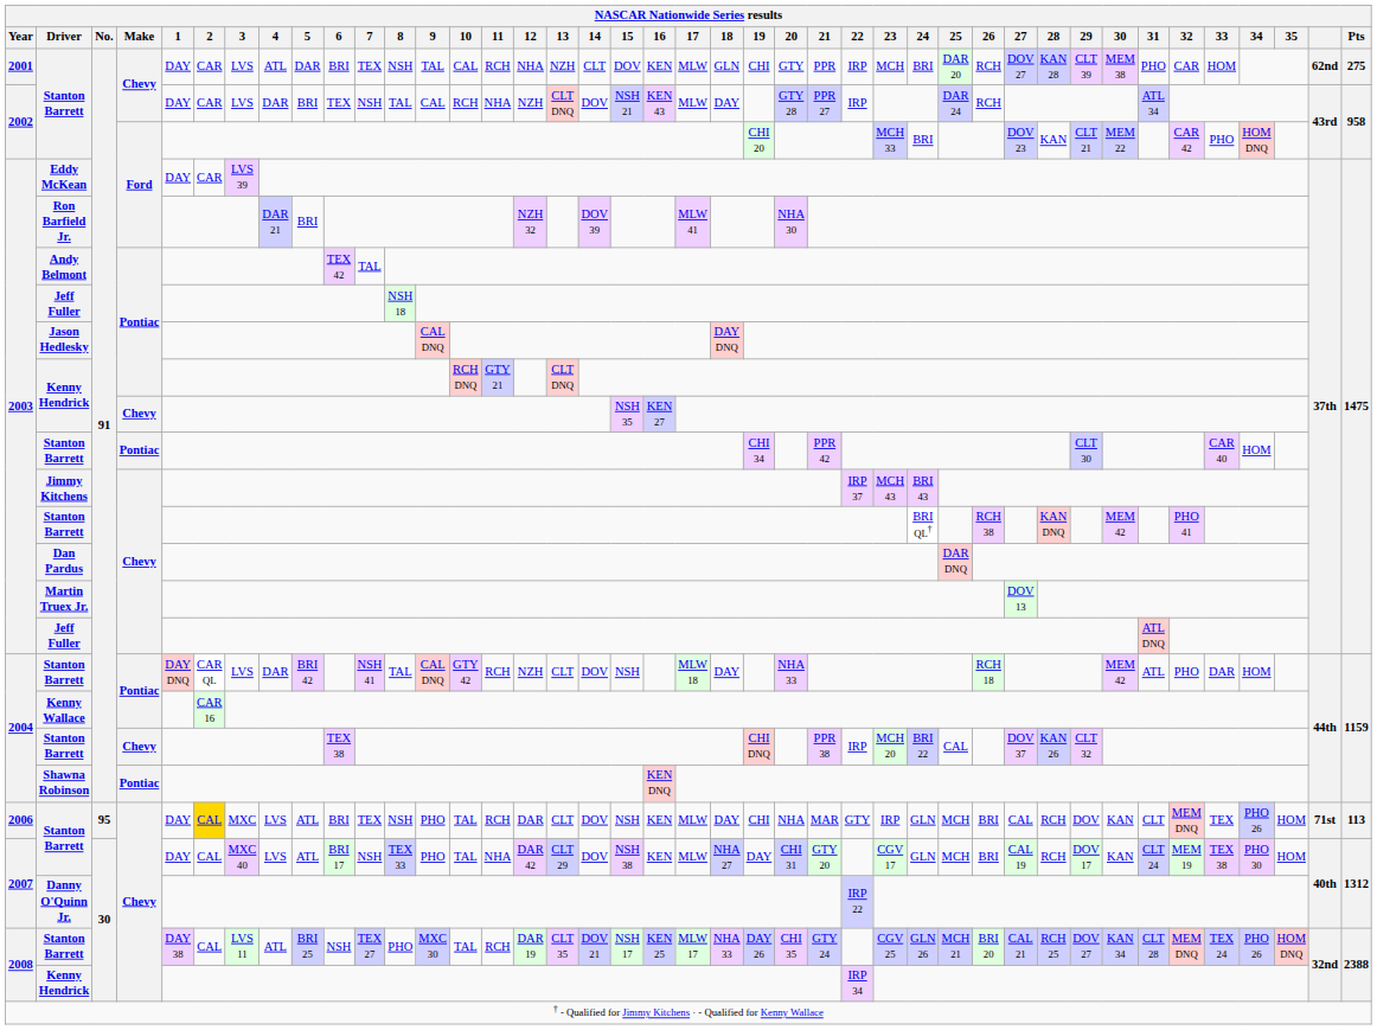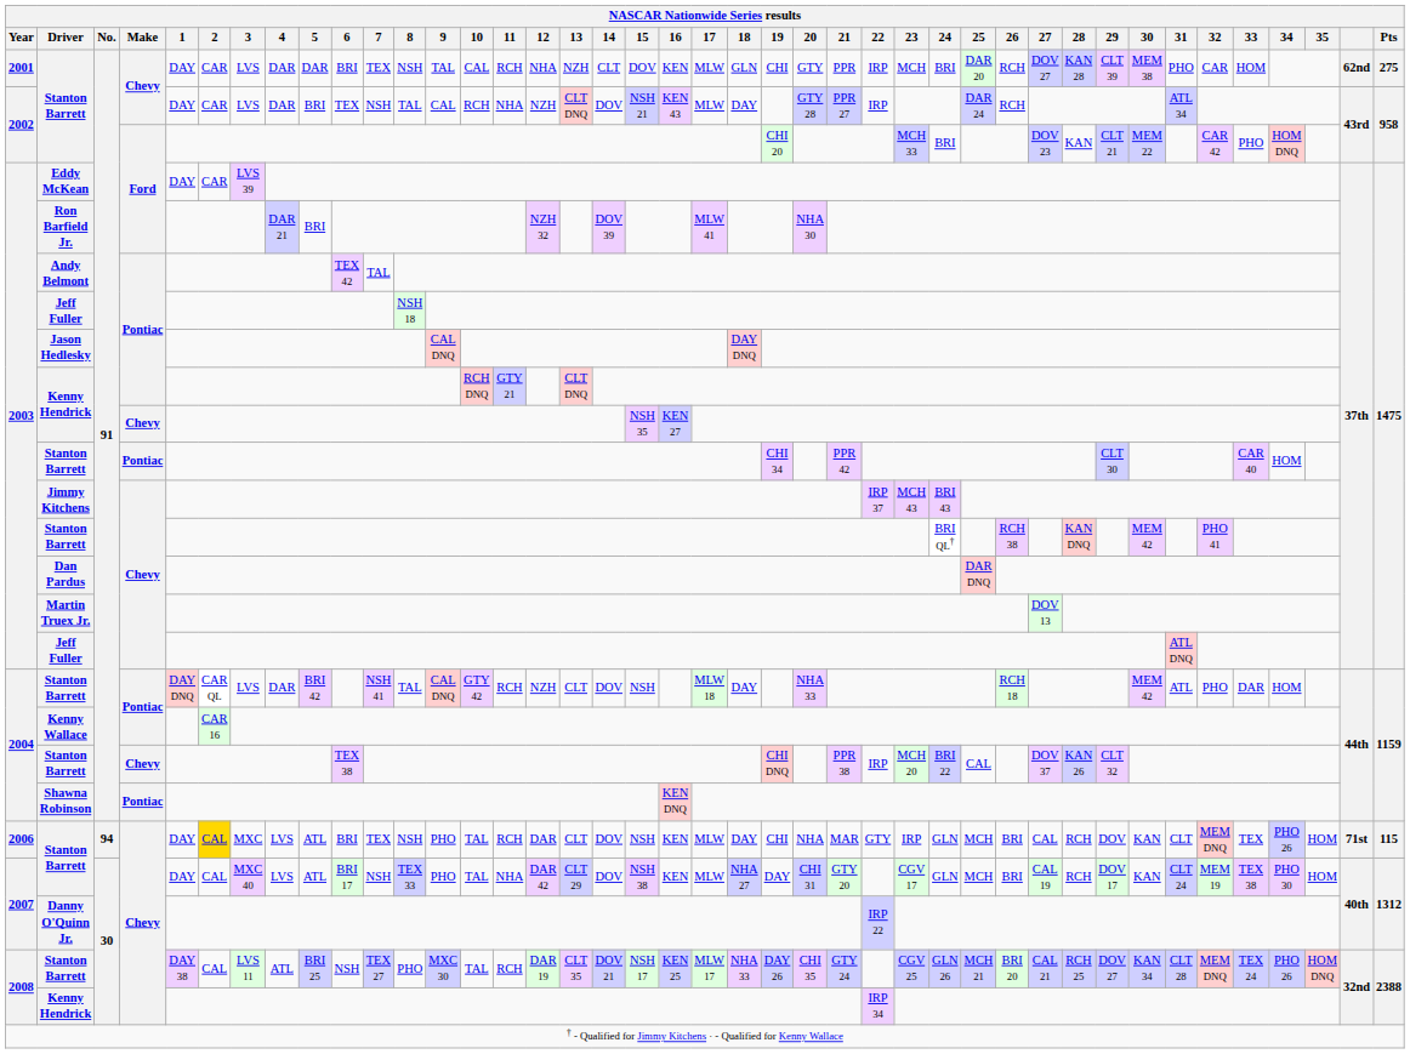2001 / Stanton Barrett | 4: ATL -> DAR
2006 / Stanton Barrett | No.: 95 -> 94
2006 / Stanton Barrett | Pts: 113 -> 115
